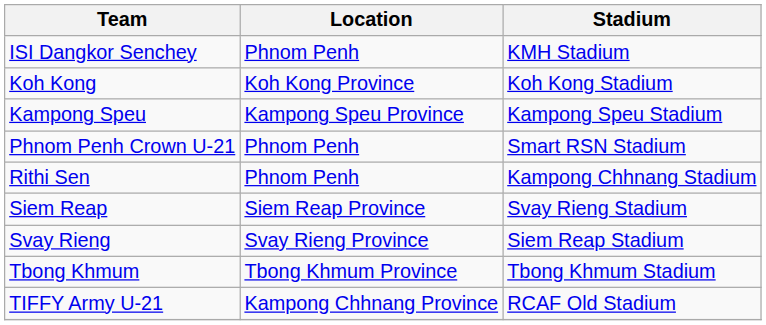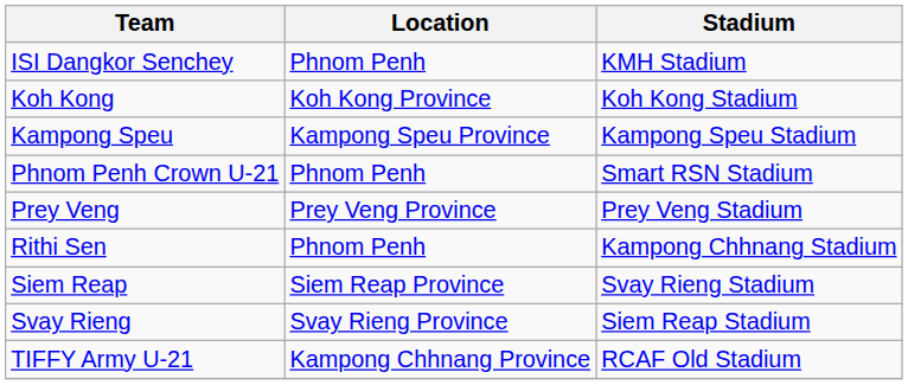+ row: Prey Veng | Prey Veng Province | Prey Veng Stadium
- row: Tbong Khmum | Tbong Khmum Province | Tbong Khmum Stadium
